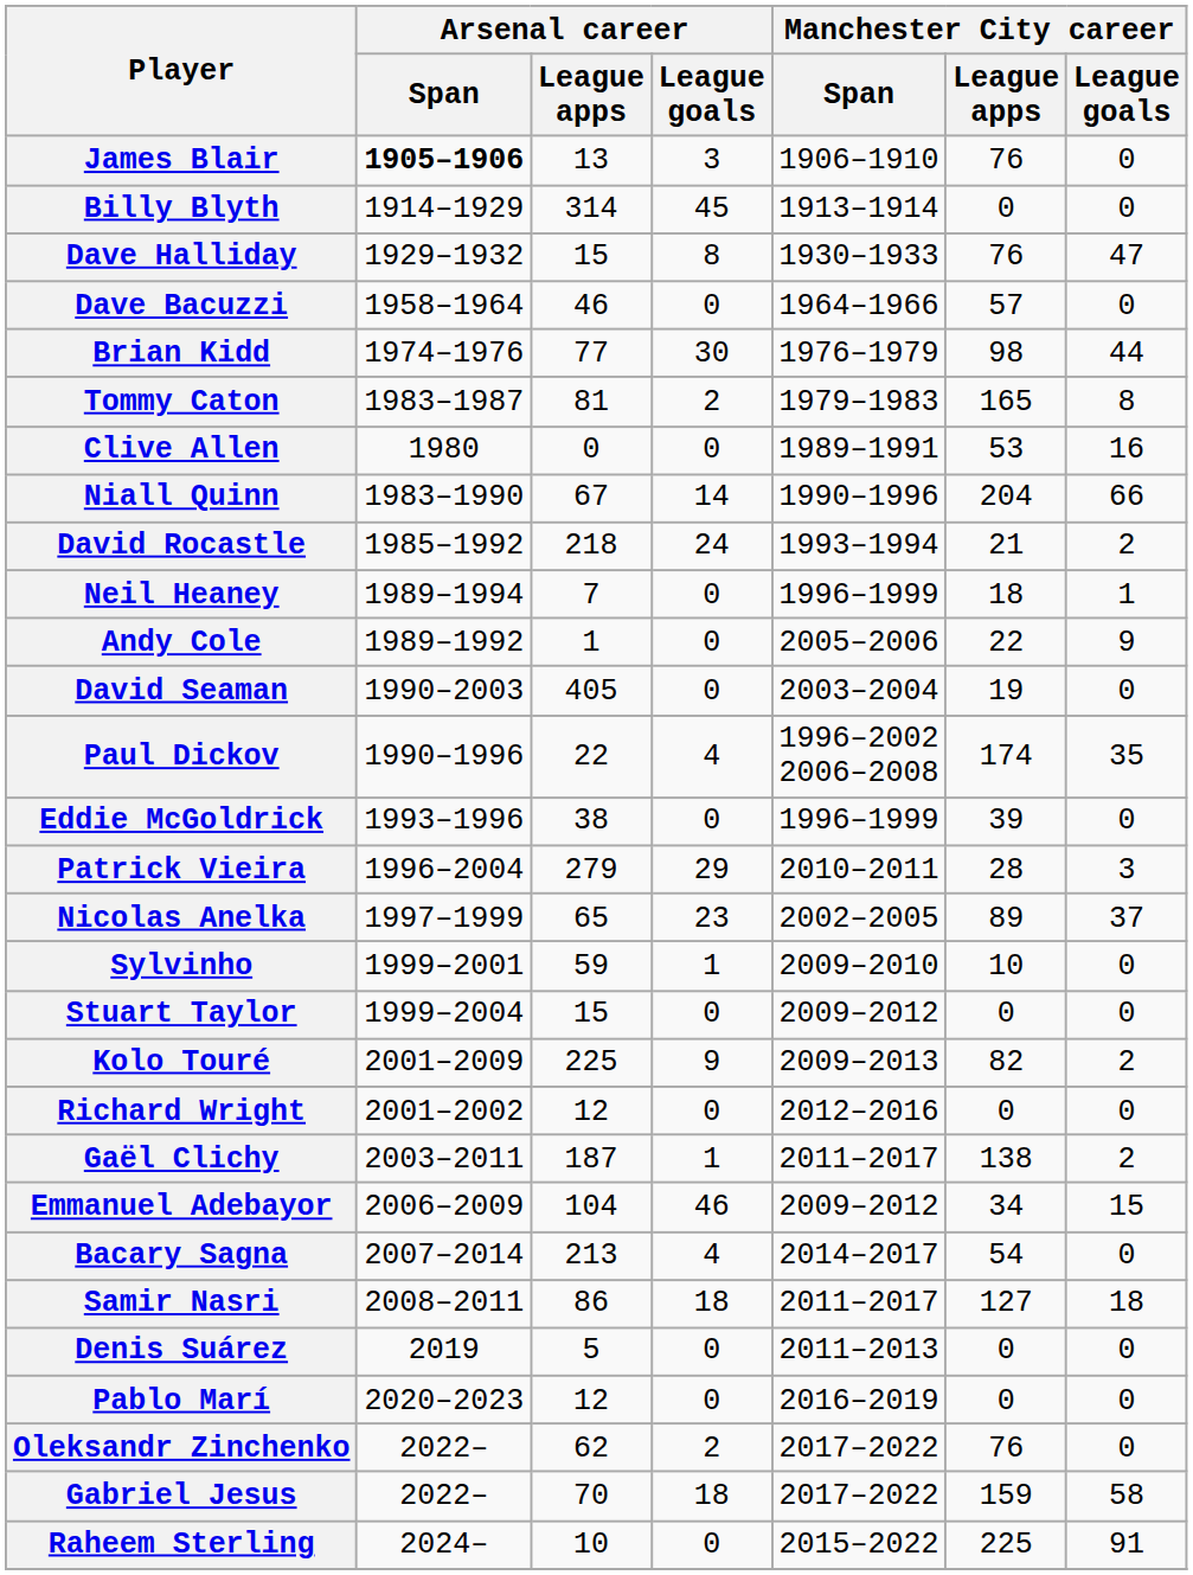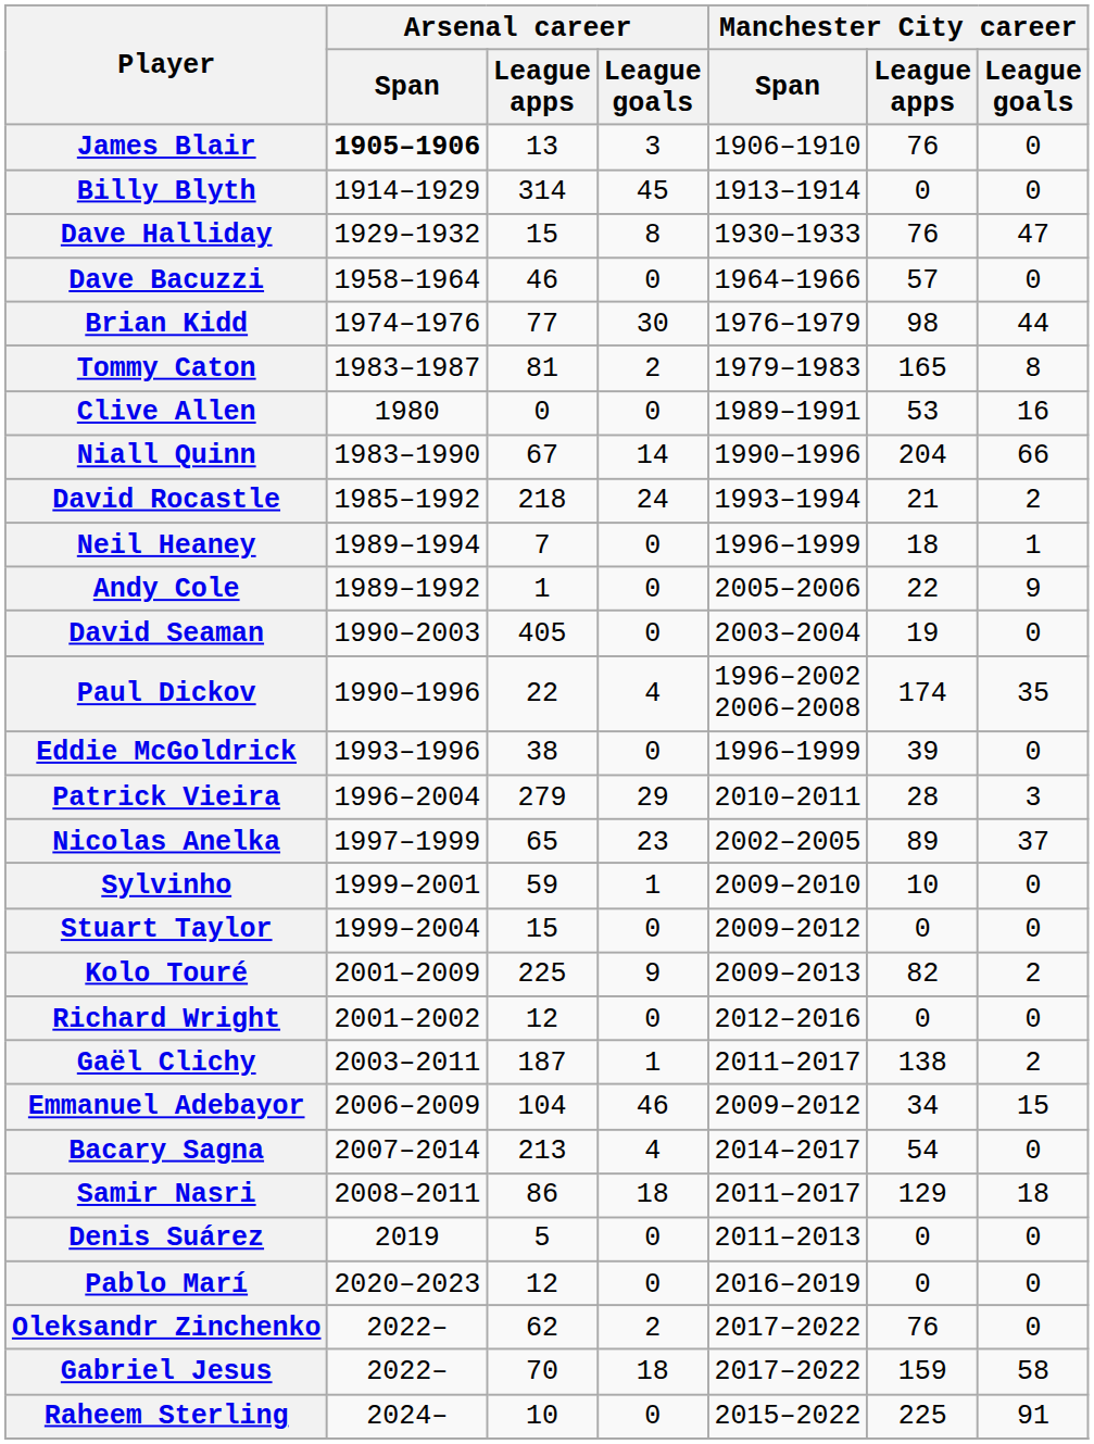Samir Nasri | Manchester City career / League apps: 127 -> 129
